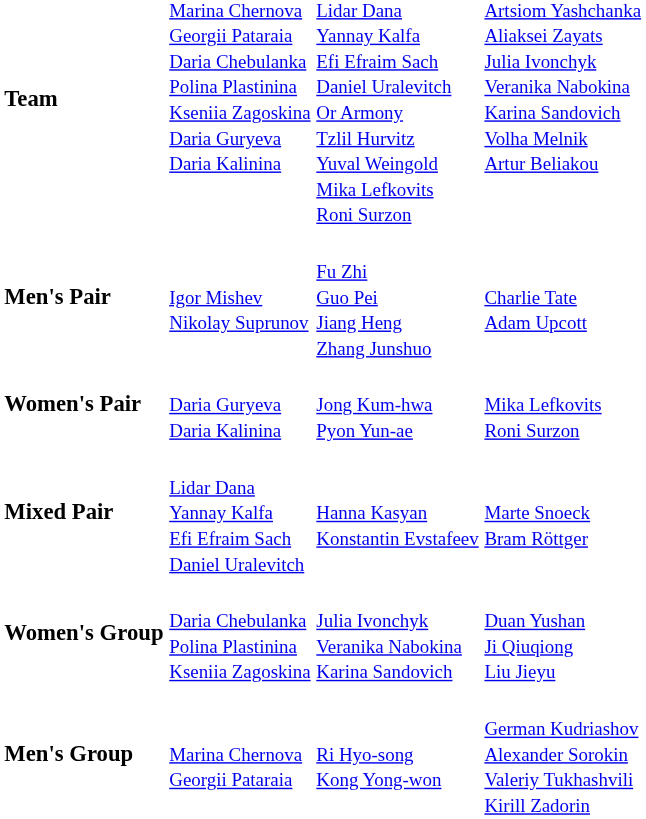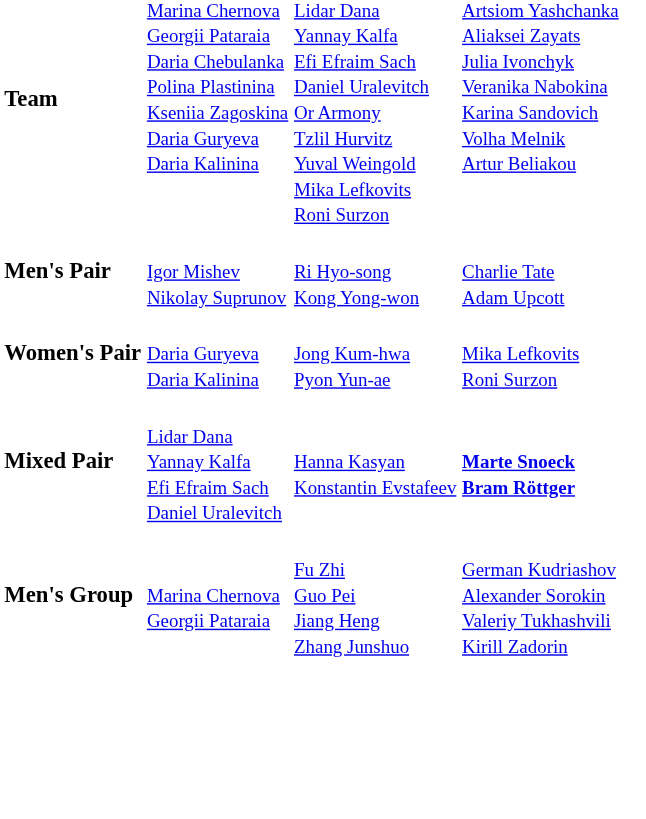Men's Pair | column 3: Fu Zhi Guo Pei Jiang Heng Zhang Junshuo -> Ri Hyo-song Kong Yong-won
Mixed Pair | column 4: normal -> bold
- row: Women's Group | Daria Chebulanka Polina Plastinina Kseniia Zagoskina | Julia Ivonchyk Veranika Nabokina Karina Sandovich | Duan Yushan Ji Qiuqiong Liu Jieyu
Men's Group | column 3: Ri Hyo-song Kong Yong-won -> Fu Zhi Guo Pei Jiang Heng Zhang Junshuo
